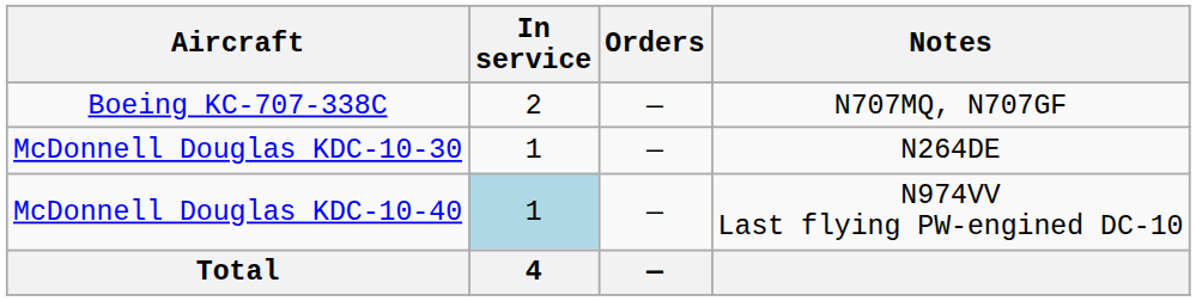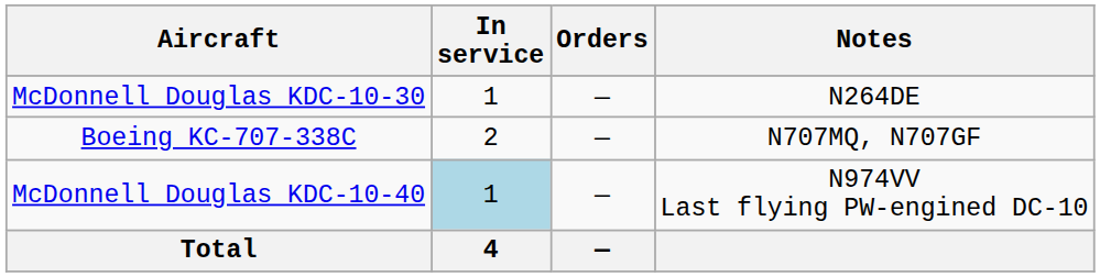rows swapped: Boeing KC-707-338C <-> McDonnell Douglas KDC-10-30
